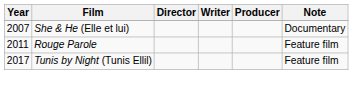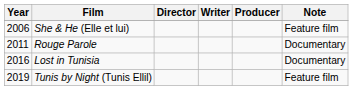She & He (Elle et lui) | Year: 2007 -> 2006
She & He (Elle et lui) | Note: Documentary -> Feature film
Rouge Parole | Note: Feature film -> Documentary
+ row: 2016 | Lost in Tunisia | Documentary
Tunis by Night (Tunis Ellil) | Year: 2017 -> 2019
